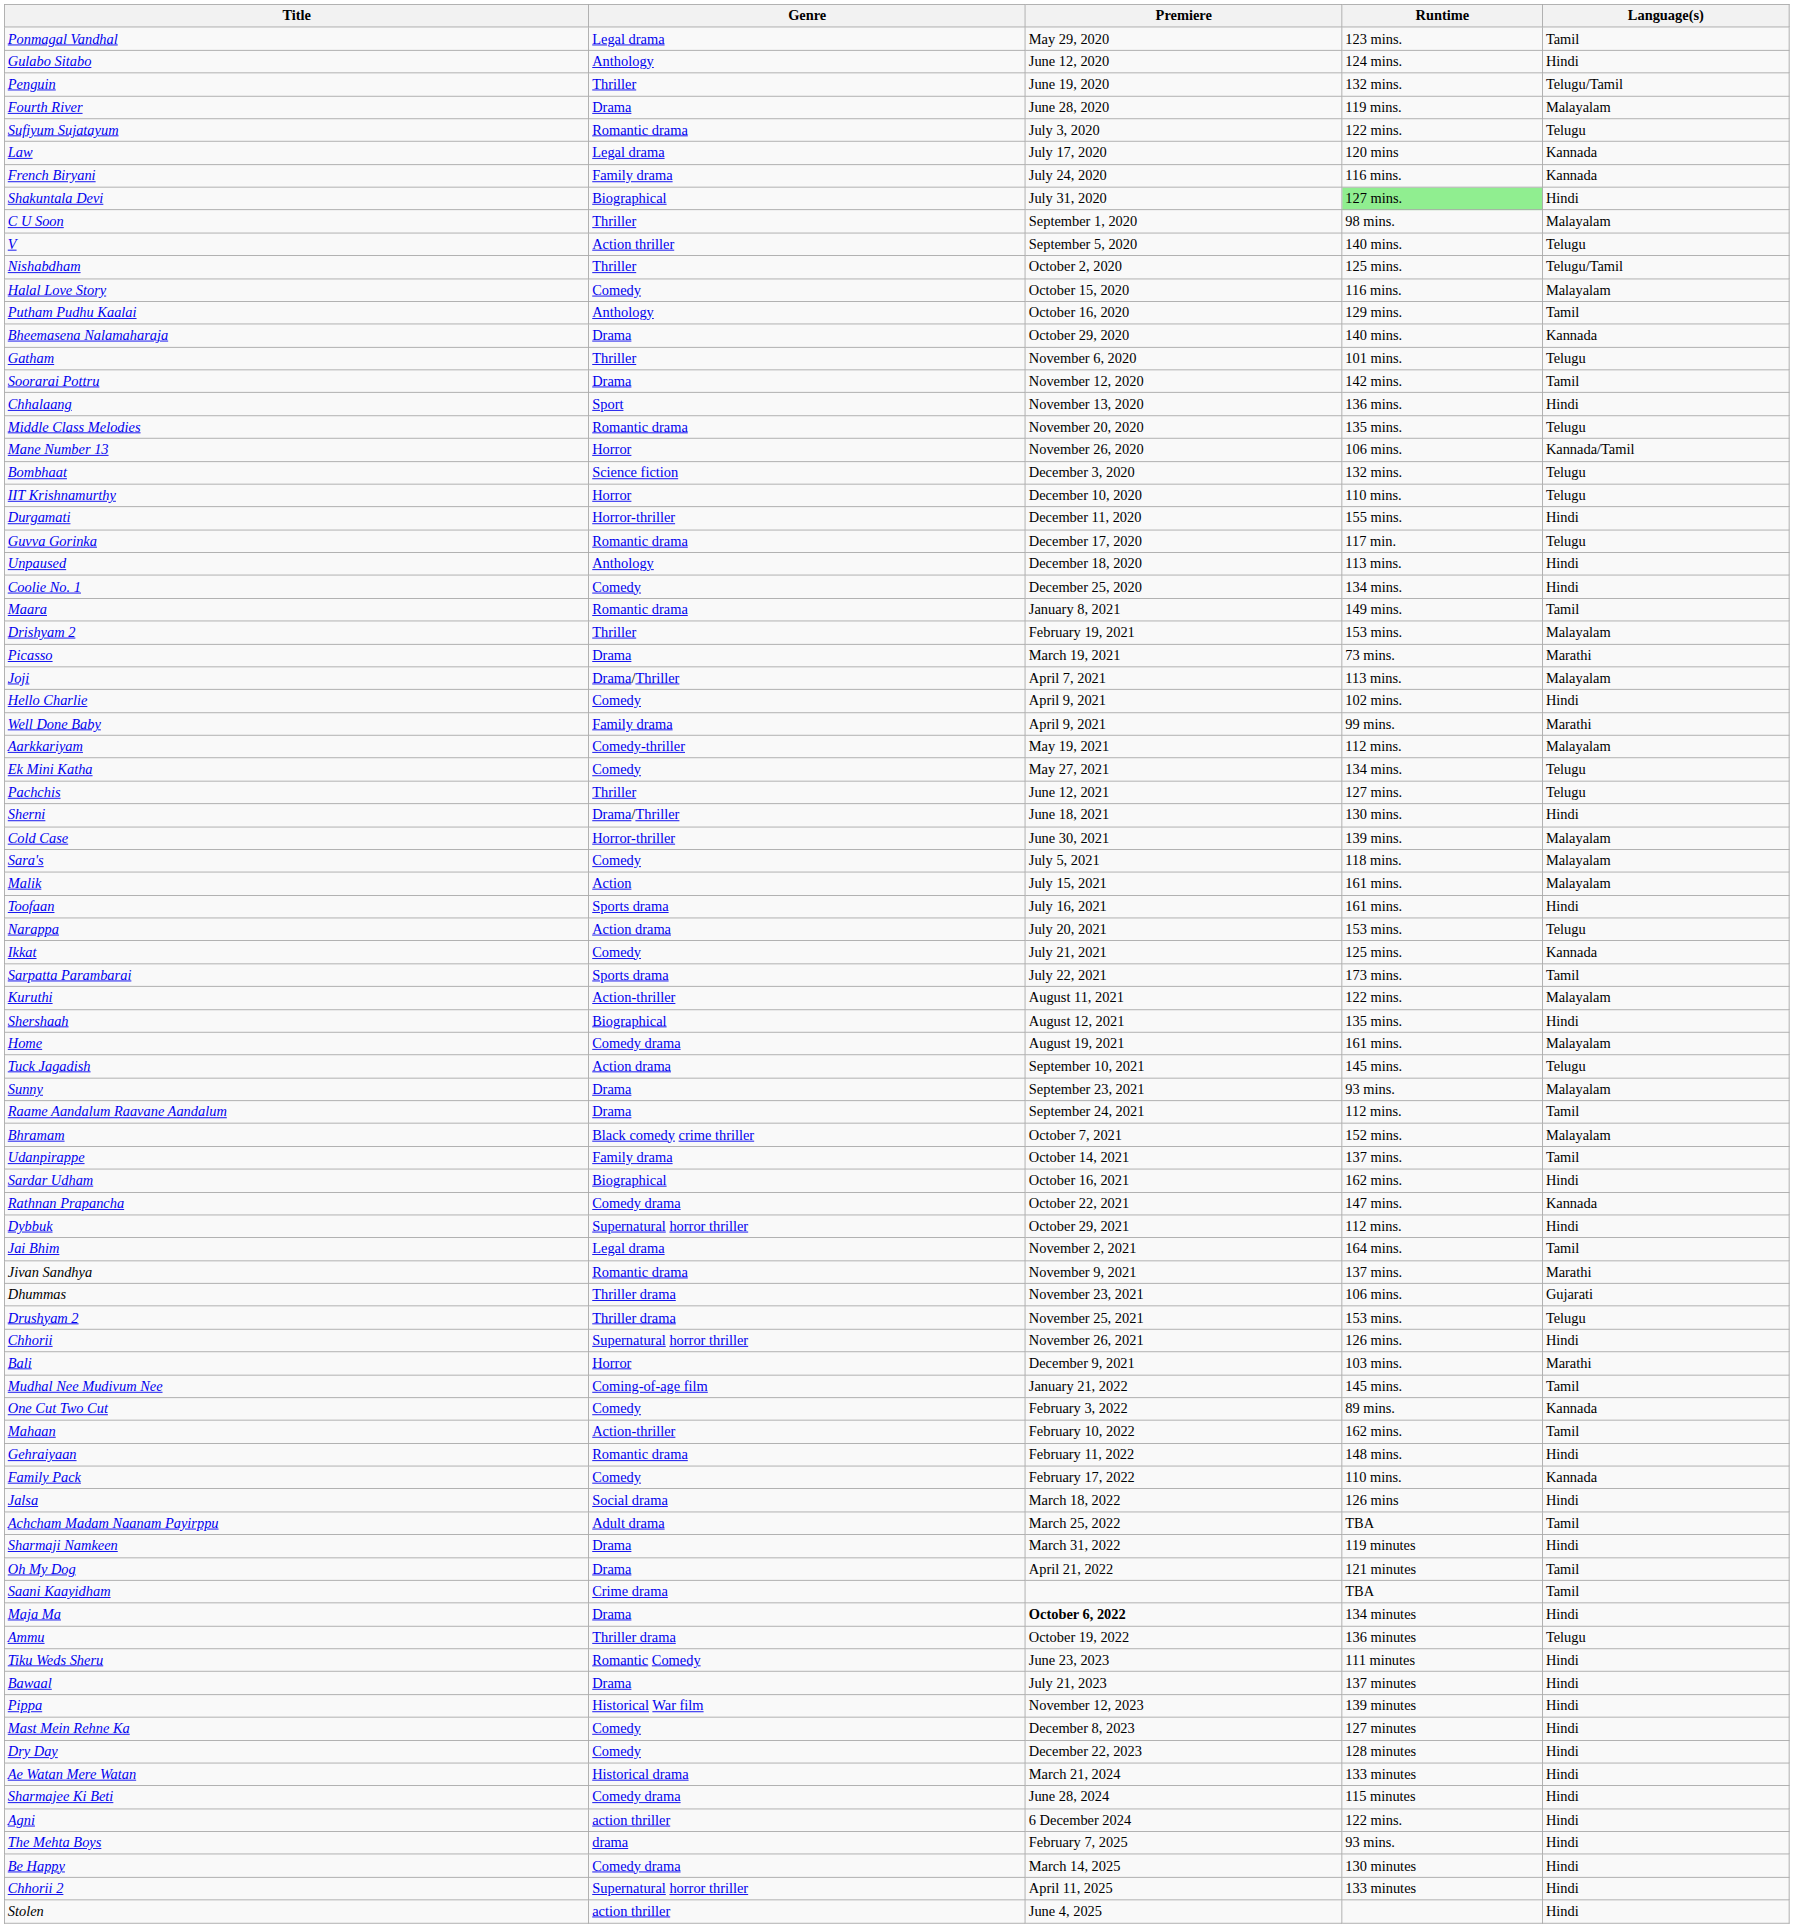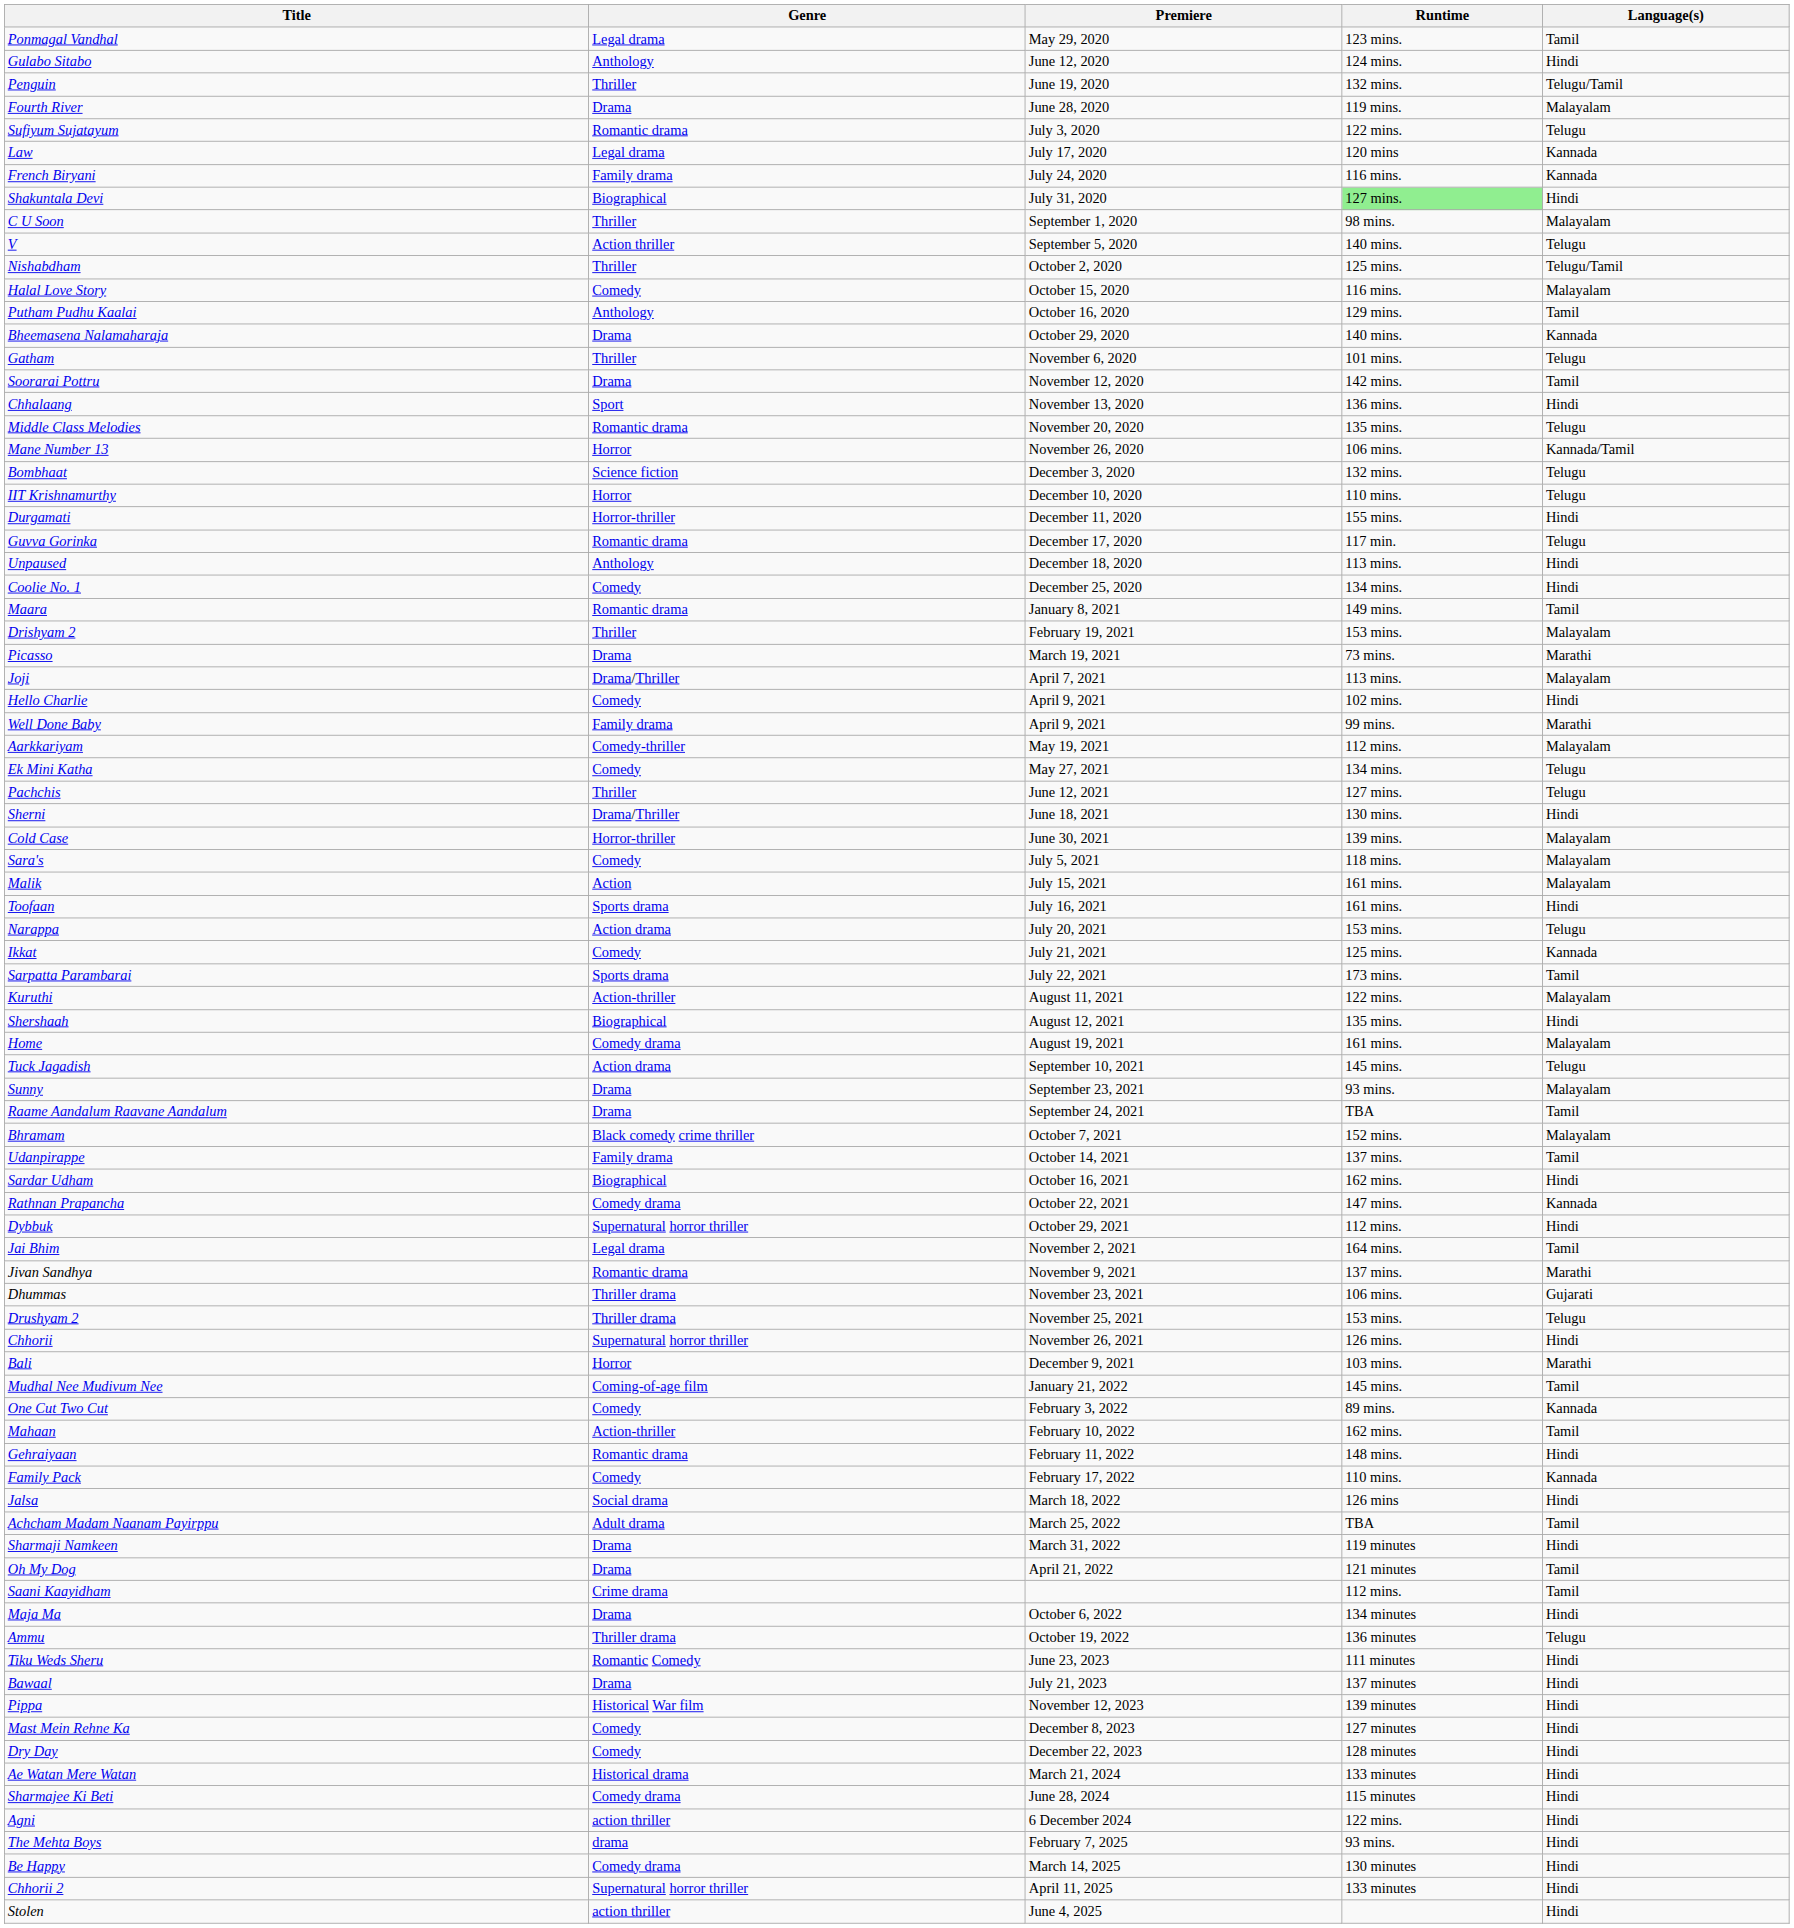Raame Aandalum Raavane Aandalum | Runtime: 112 mins. -> TBA
Saani Kaayidham | Runtime: TBA -> 112 mins.
Maja Ma | Premiere: bold -> normal
